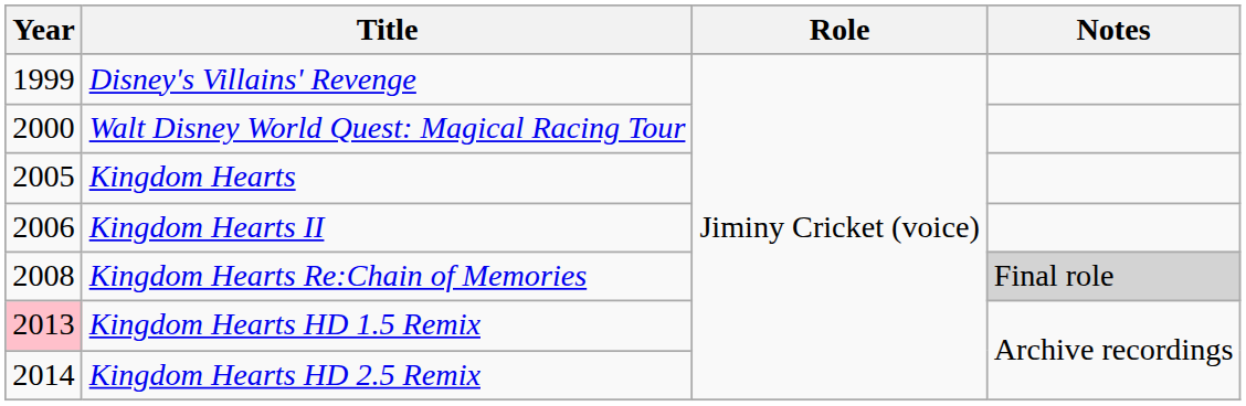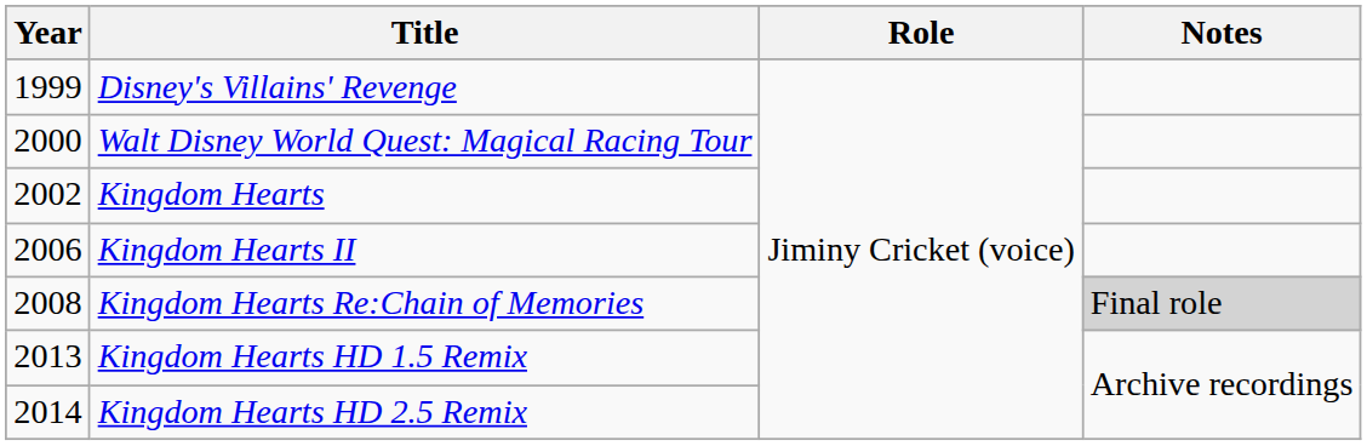Kingdom Hearts | Year: 2005 -> 2002
Kingdom Hearts HD 1.5 Remix | Year: pink background -> no background
